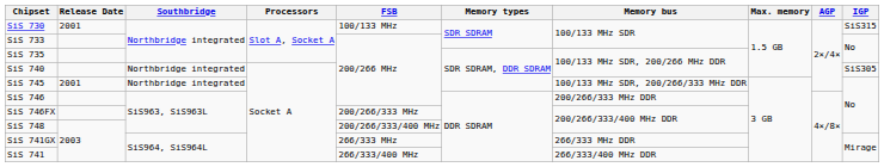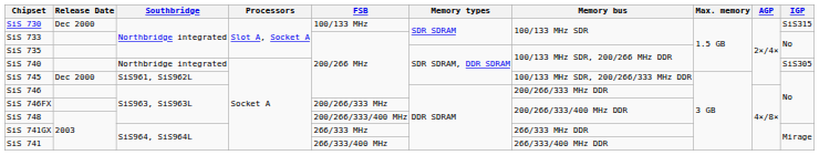SiS 730 | Release Date: 2001 -> Dec 2000
SiS 745 | Release Date: 2001 -> Dec 2000
SiS 745 | Southbridge: Northbridge integrated -> SiS961, SiS962L
